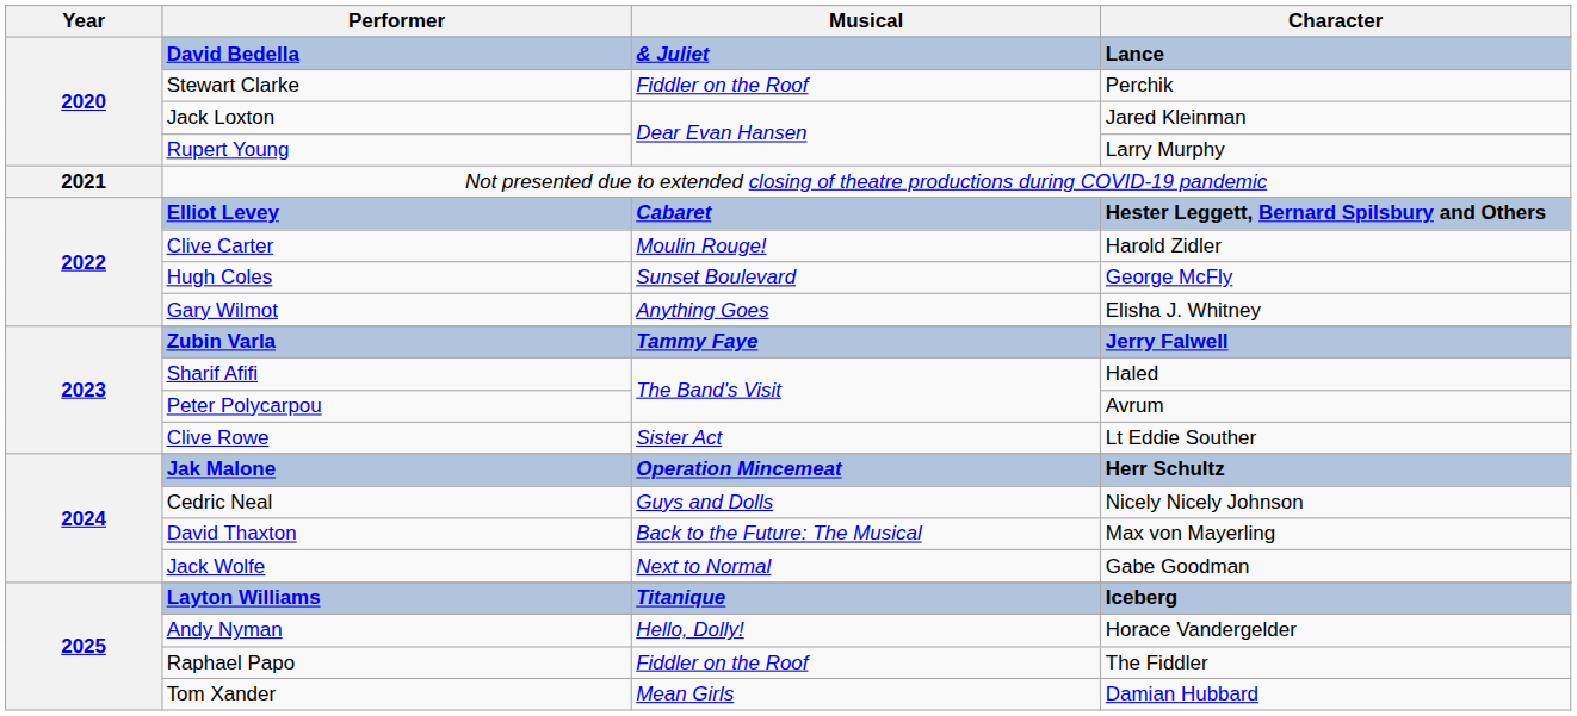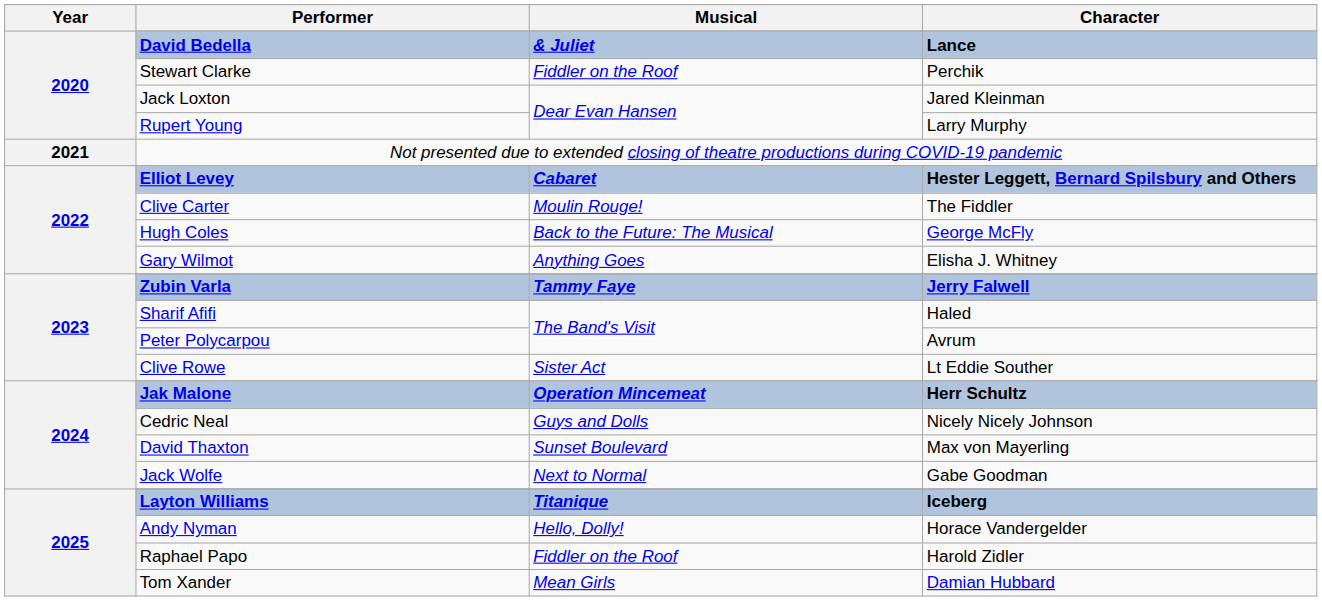Clive Carter | Character: Harold Zidler -> The Fiddler
Hugh Coles | Musical: Sunset Boulevard -> Back to the Future: The Musical
David Thaxton | Musical: Back to the Future: The Musical -> Sunset Boulevard
Raphael Papo | Character: The Fiddler -> Harold Zidler
